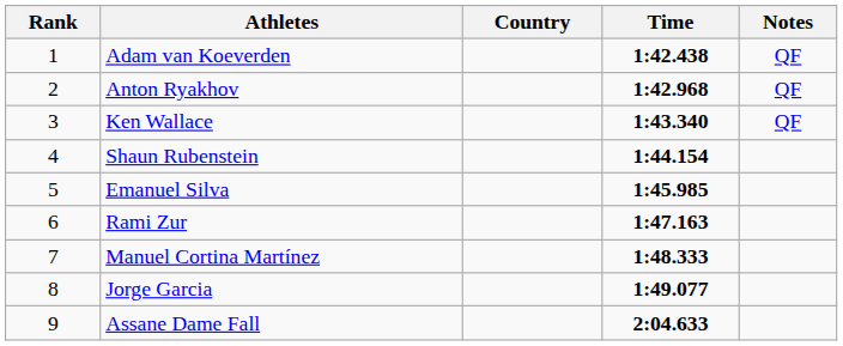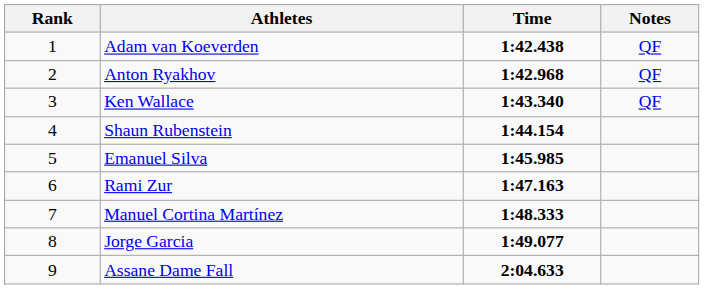- column: Country
